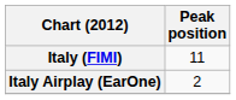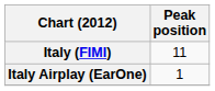Italy Airplay (EarOne) | Peak position: 2 -> 1
